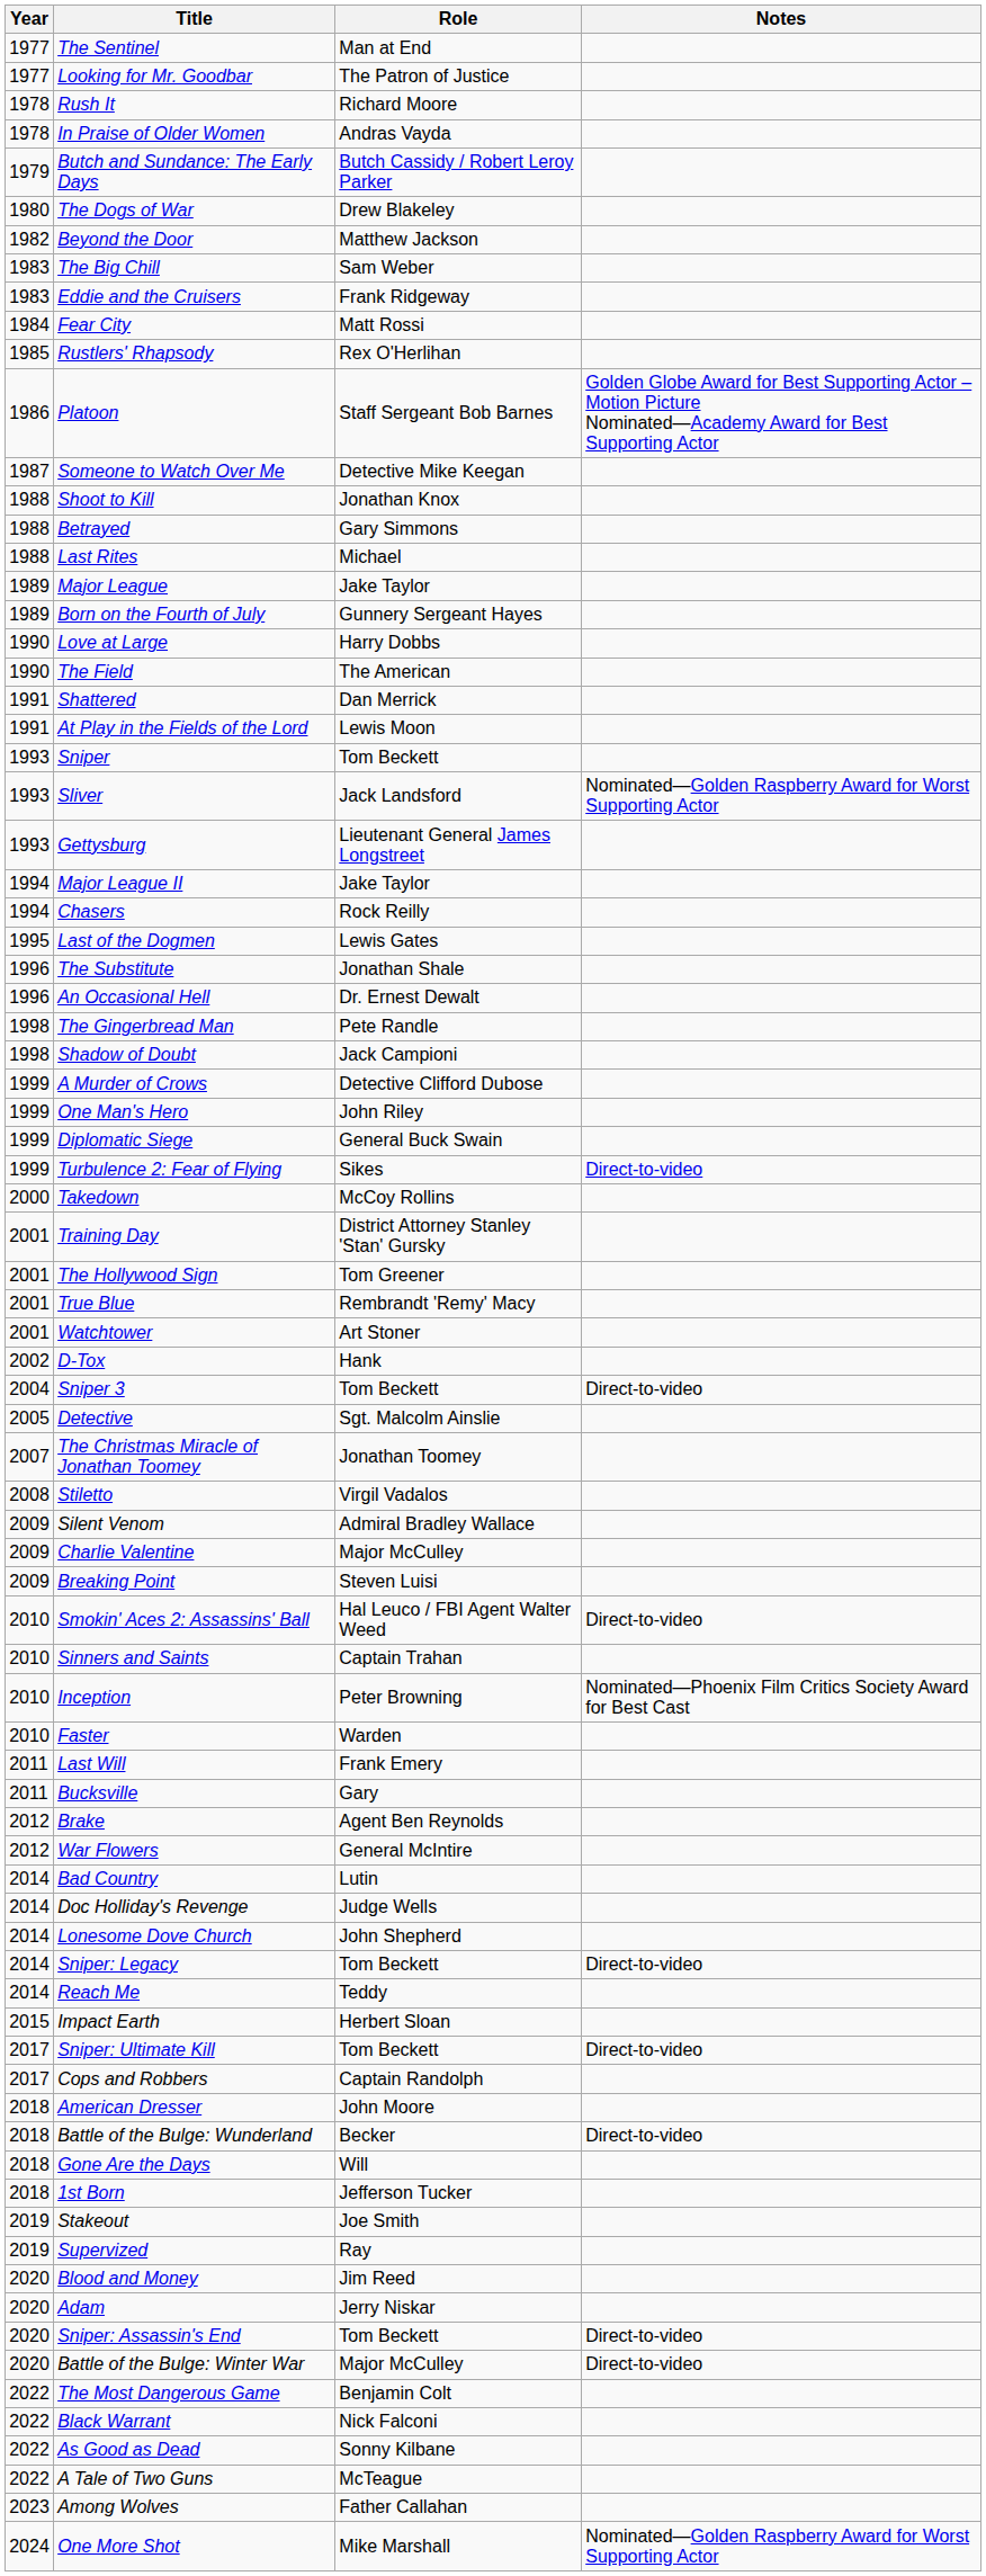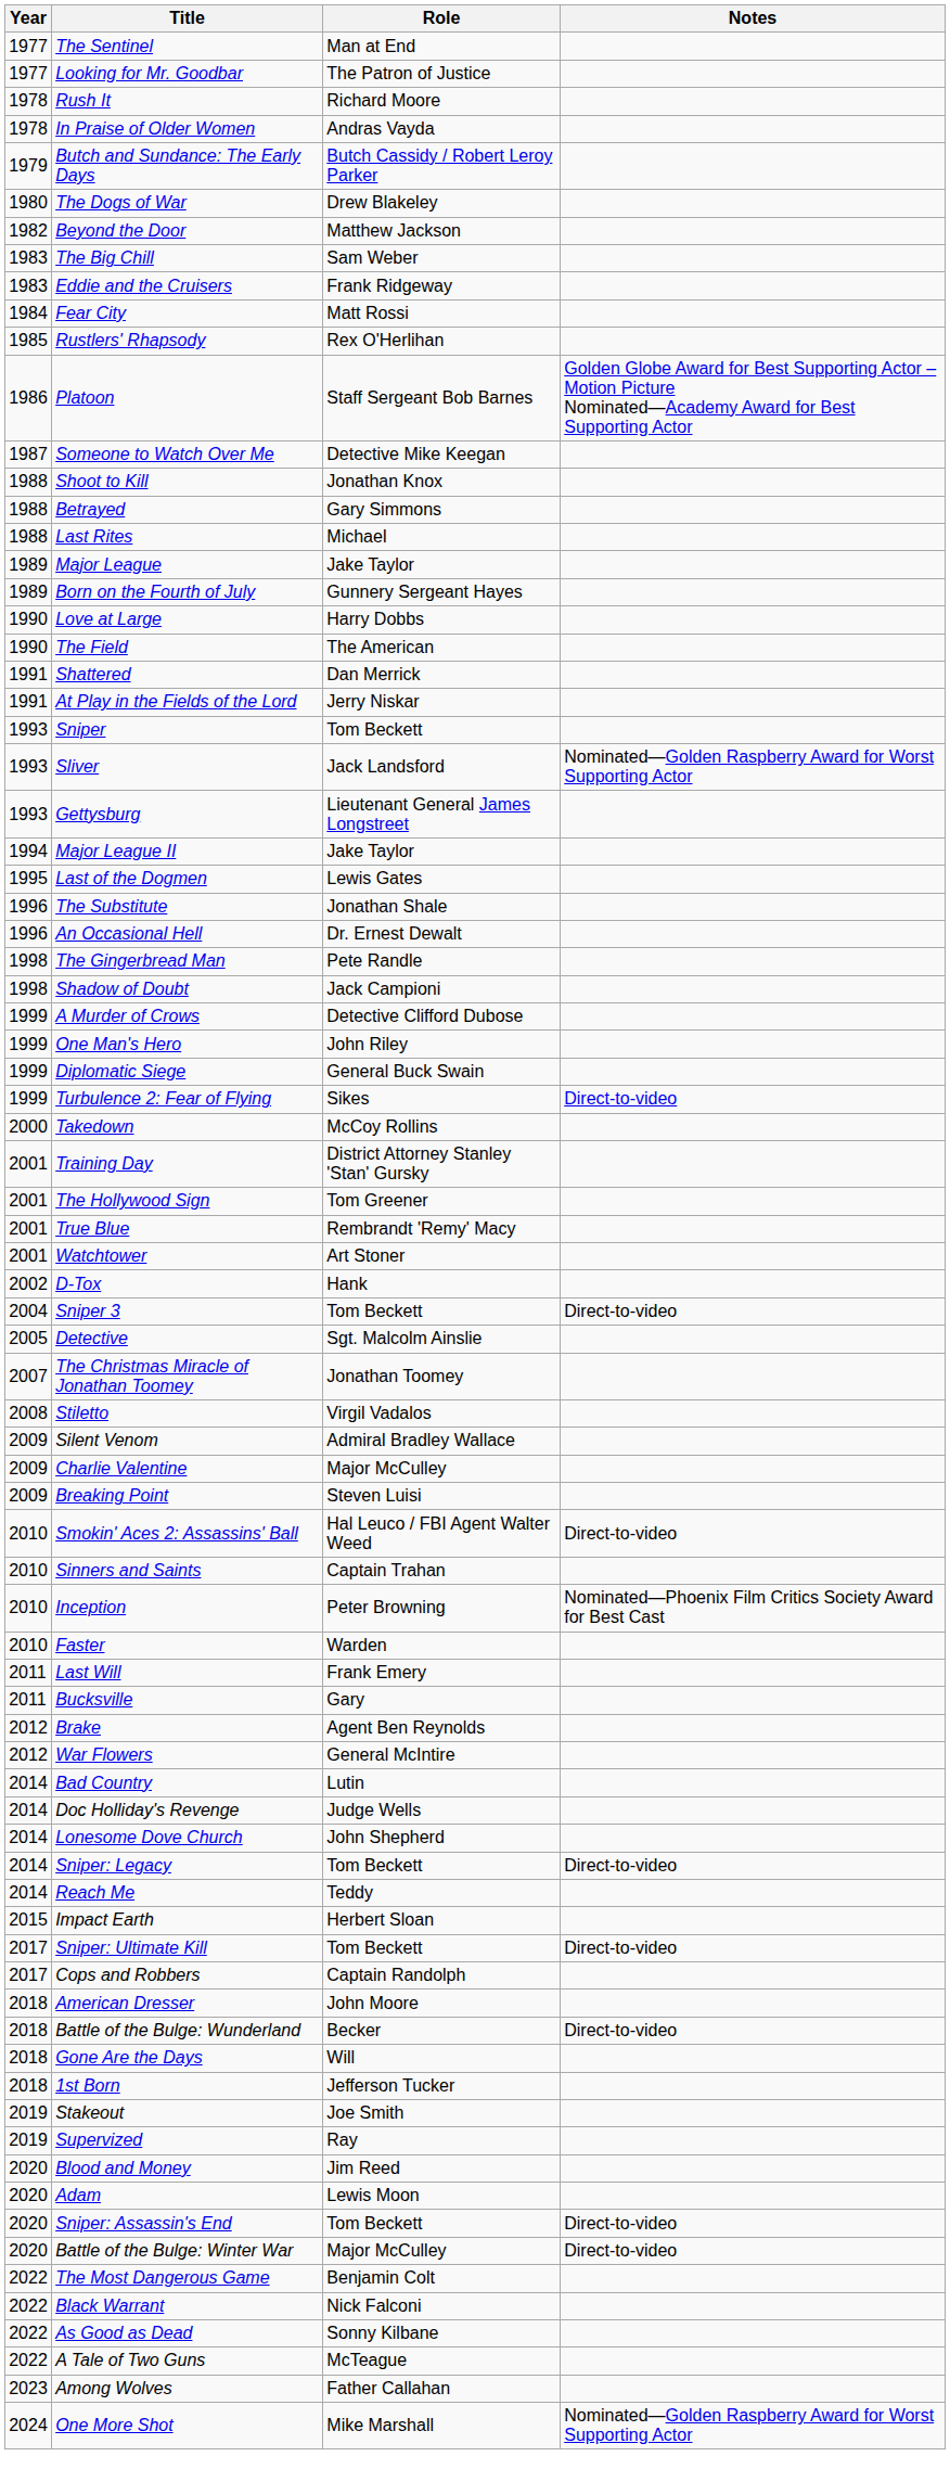At Play in the Fields of the Lord | Role: Lewis Moon -> Jerry Niskar
- row: 1994 | Chasers | Rock Reilly
Adam | Role: Jerry Niskar -> Lewis Moon
